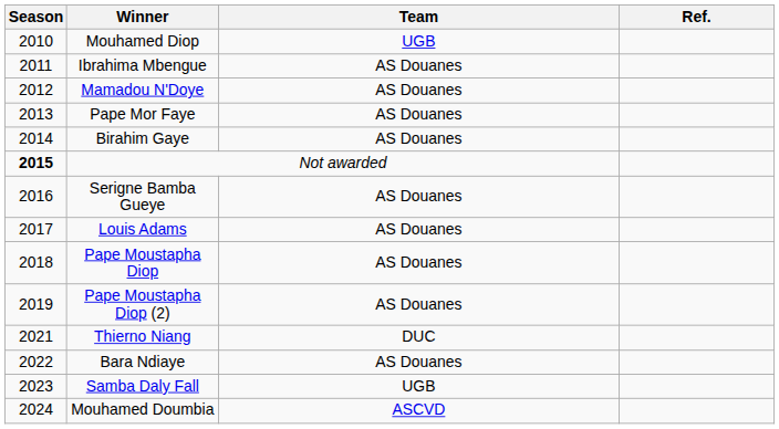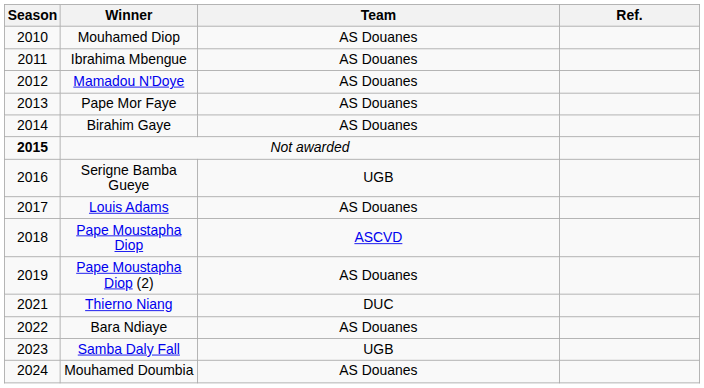Mouhamed Diop | Team: UGB -> AS Douanes
Serigne Bamba Gueye | Team: AS Douanes -> UGB
Pape Moustapha Diop | Team: AS Douanes -> ASCVD
Mouhamed Doumbia | Team: ASCVD -> AS Douanes
